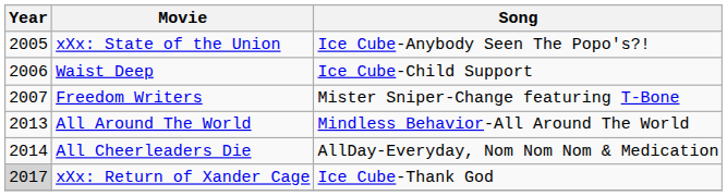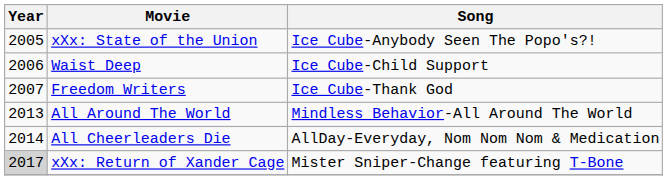Freedom Writers | Song: Mister Sniper-Change featuring T-Bone -> Ice Cube-Thank God
xXx: Return of Xander Cage | Song: Ice Cube-Thank God -> Mister Sniper-Change featuring T-Bone
